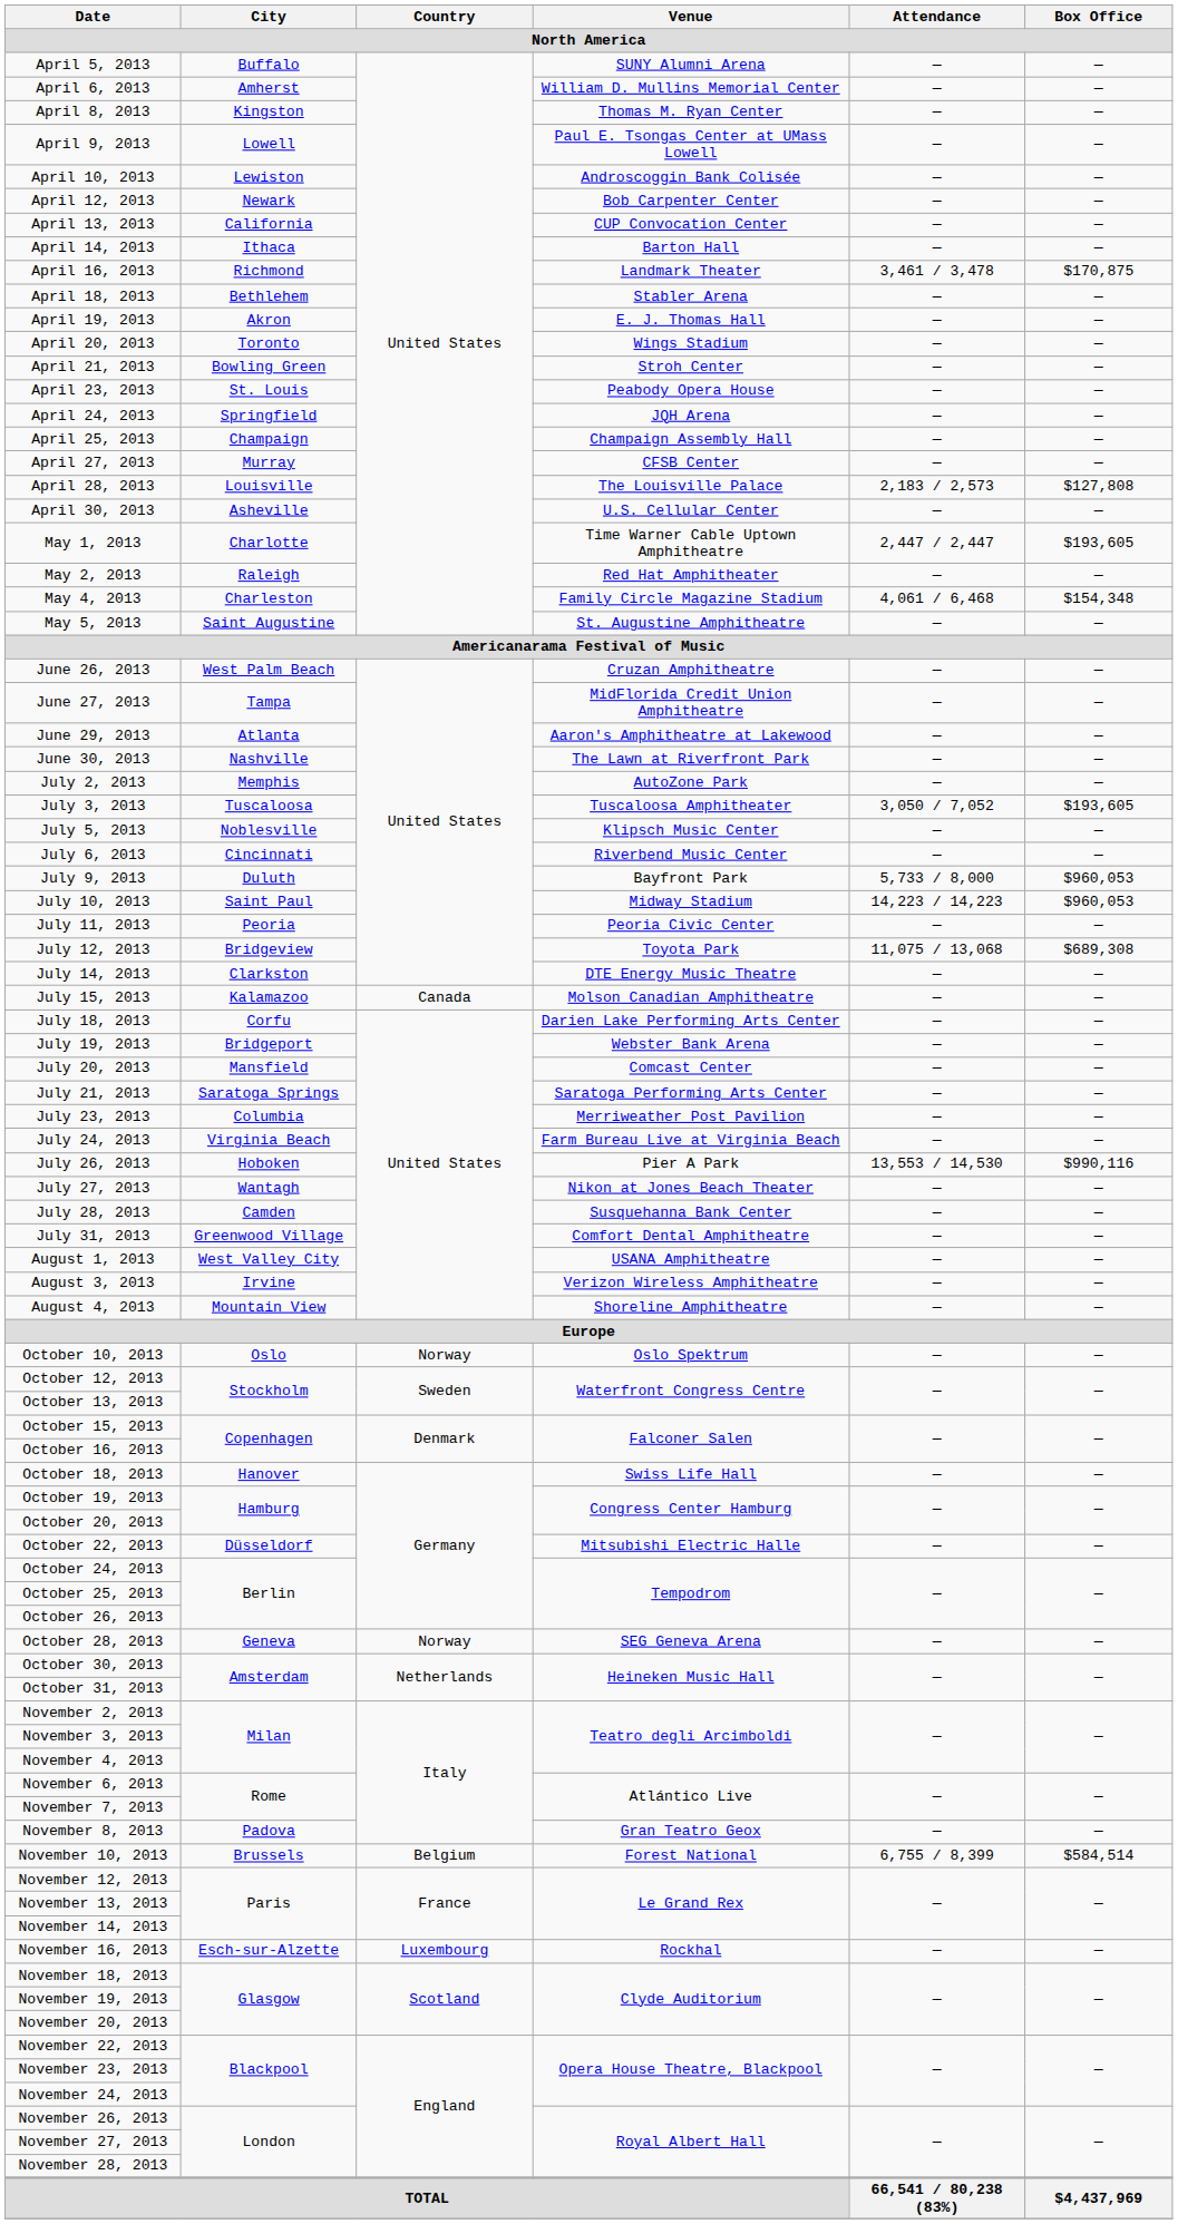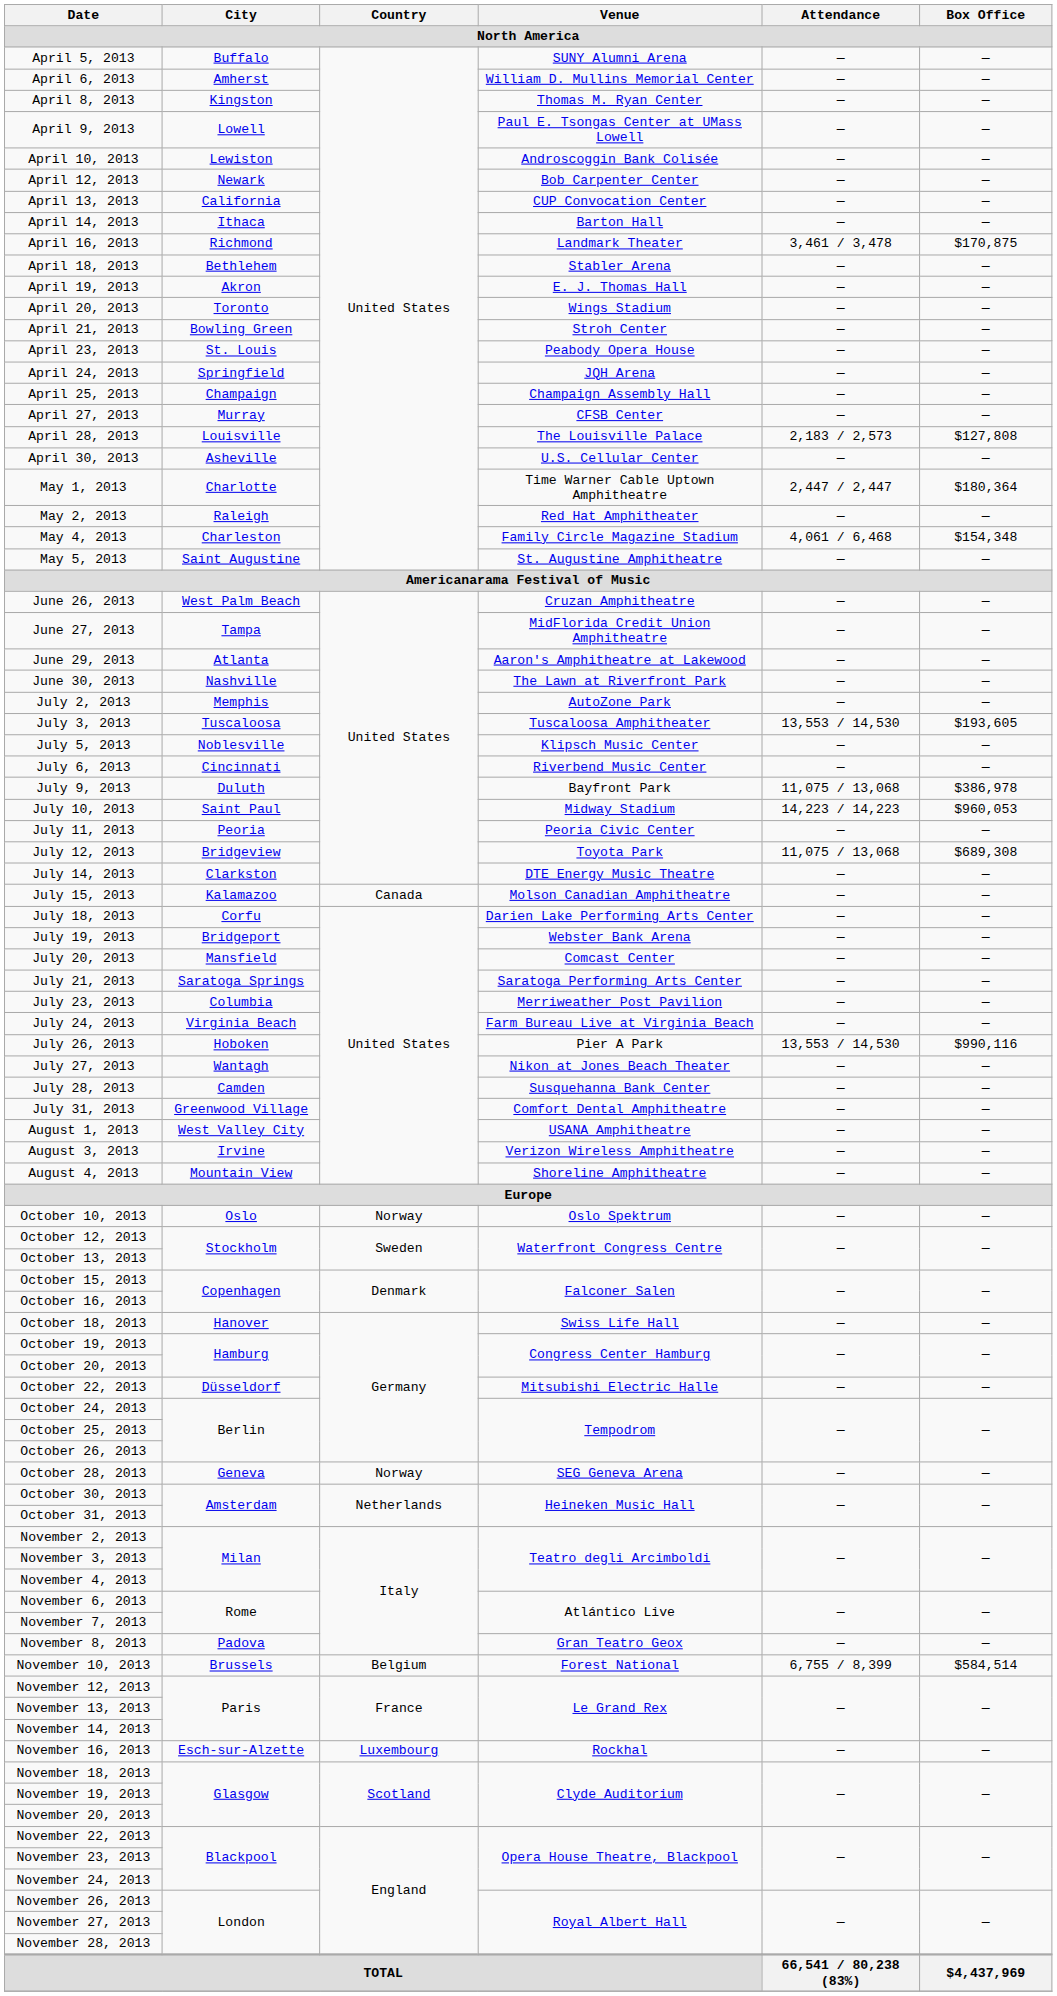May 1, 2013 | Box Office: $193,605 -> $180,364
July 3, 2013 | Attendance: 3,050 / 7,052 -> 13,553 / 14,530
July 9, 2013 | Attendance: 5,733 / 8,000 -> 11,075 / 13,068
July 9, 2013 | Box Office: $960,053 -> $386,978
